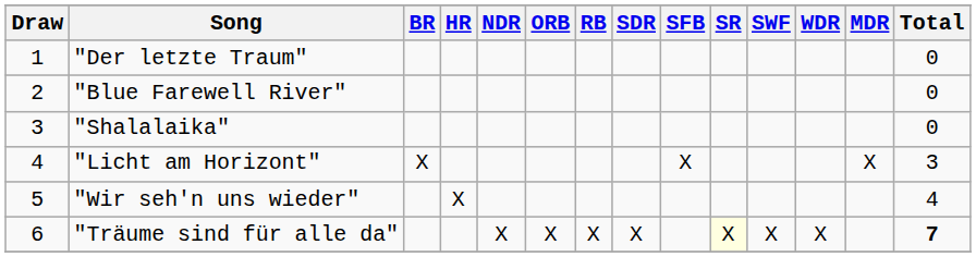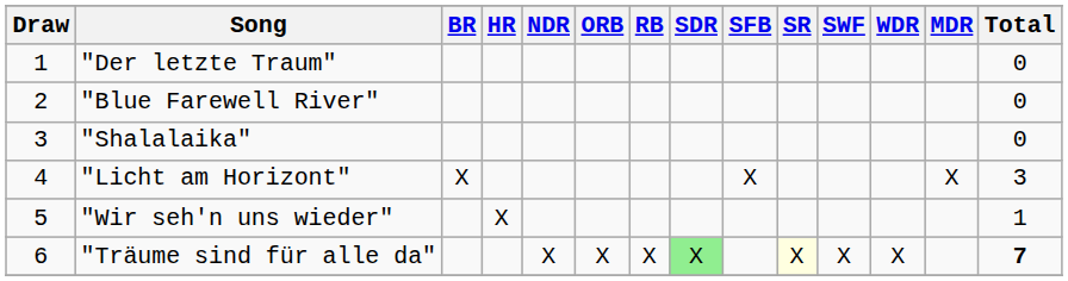"Wir seh'n uns wieder" | Total: 4 -> 1
"Träume sind für alle da" | SDR: no background -> lightgreen background
